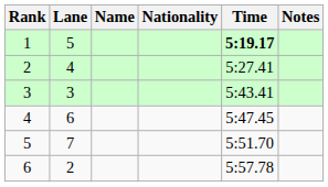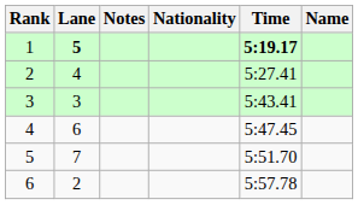columns swapped: Name <-> Notes
1 | Lane: normal -> bold
